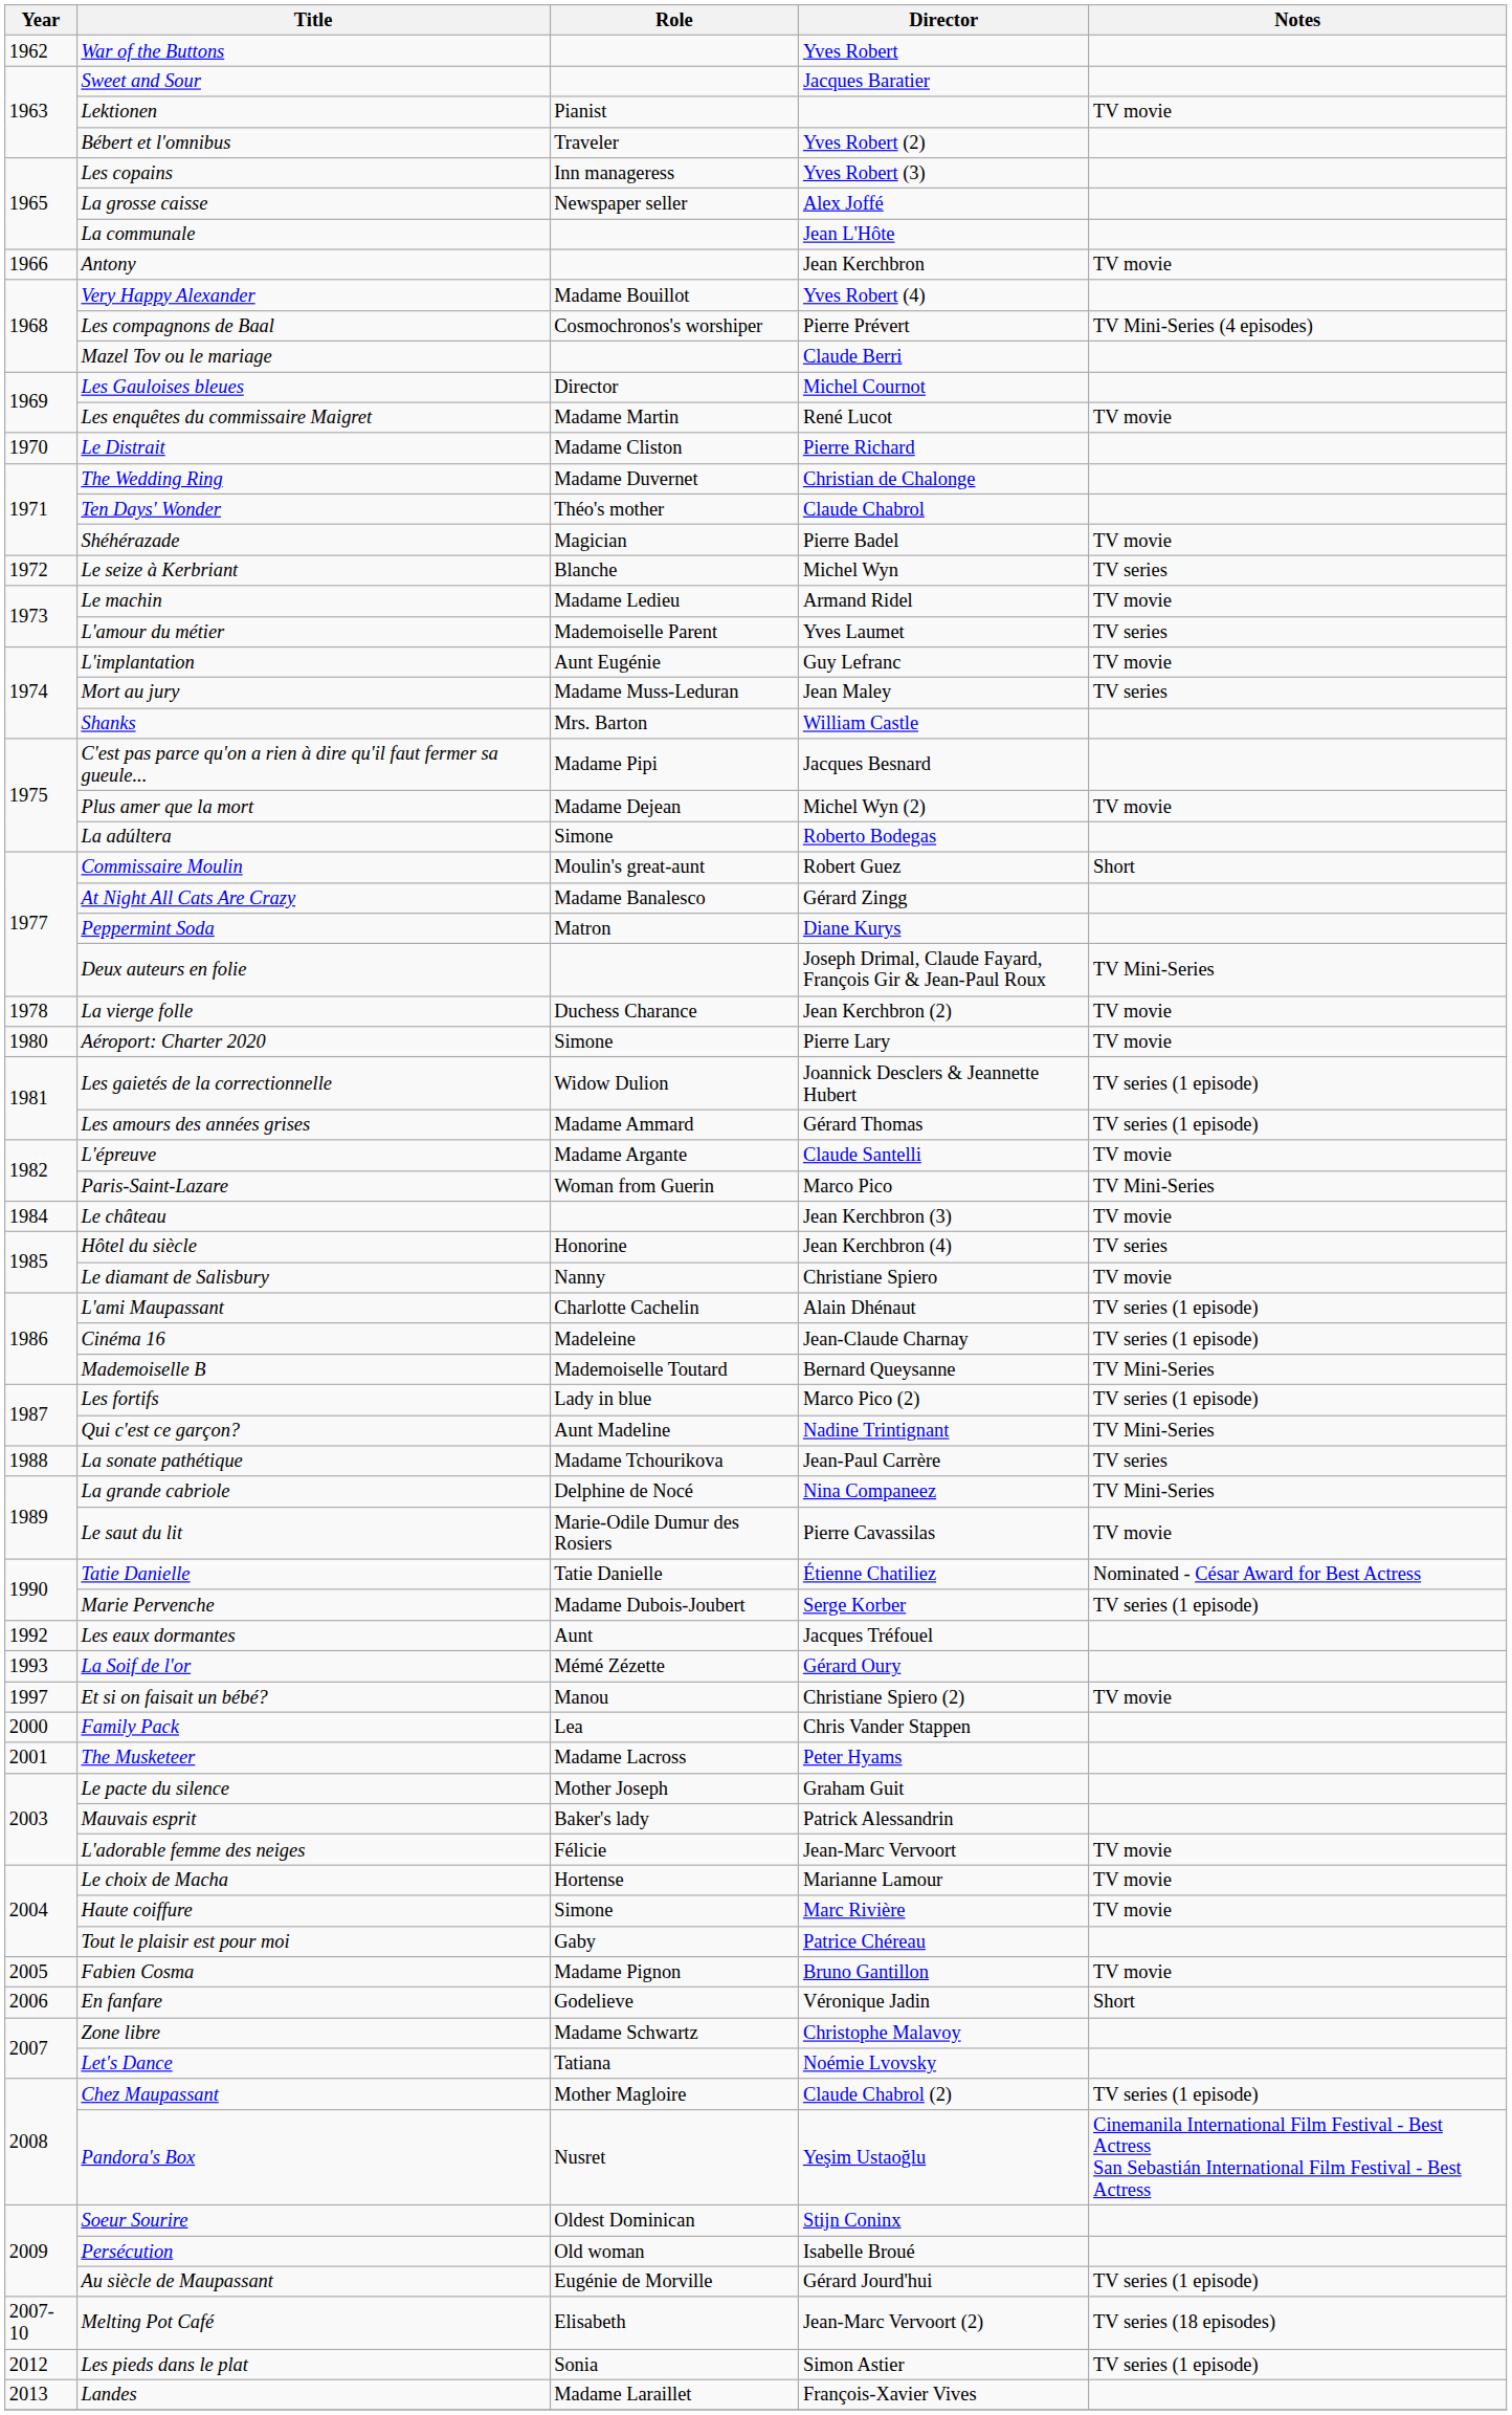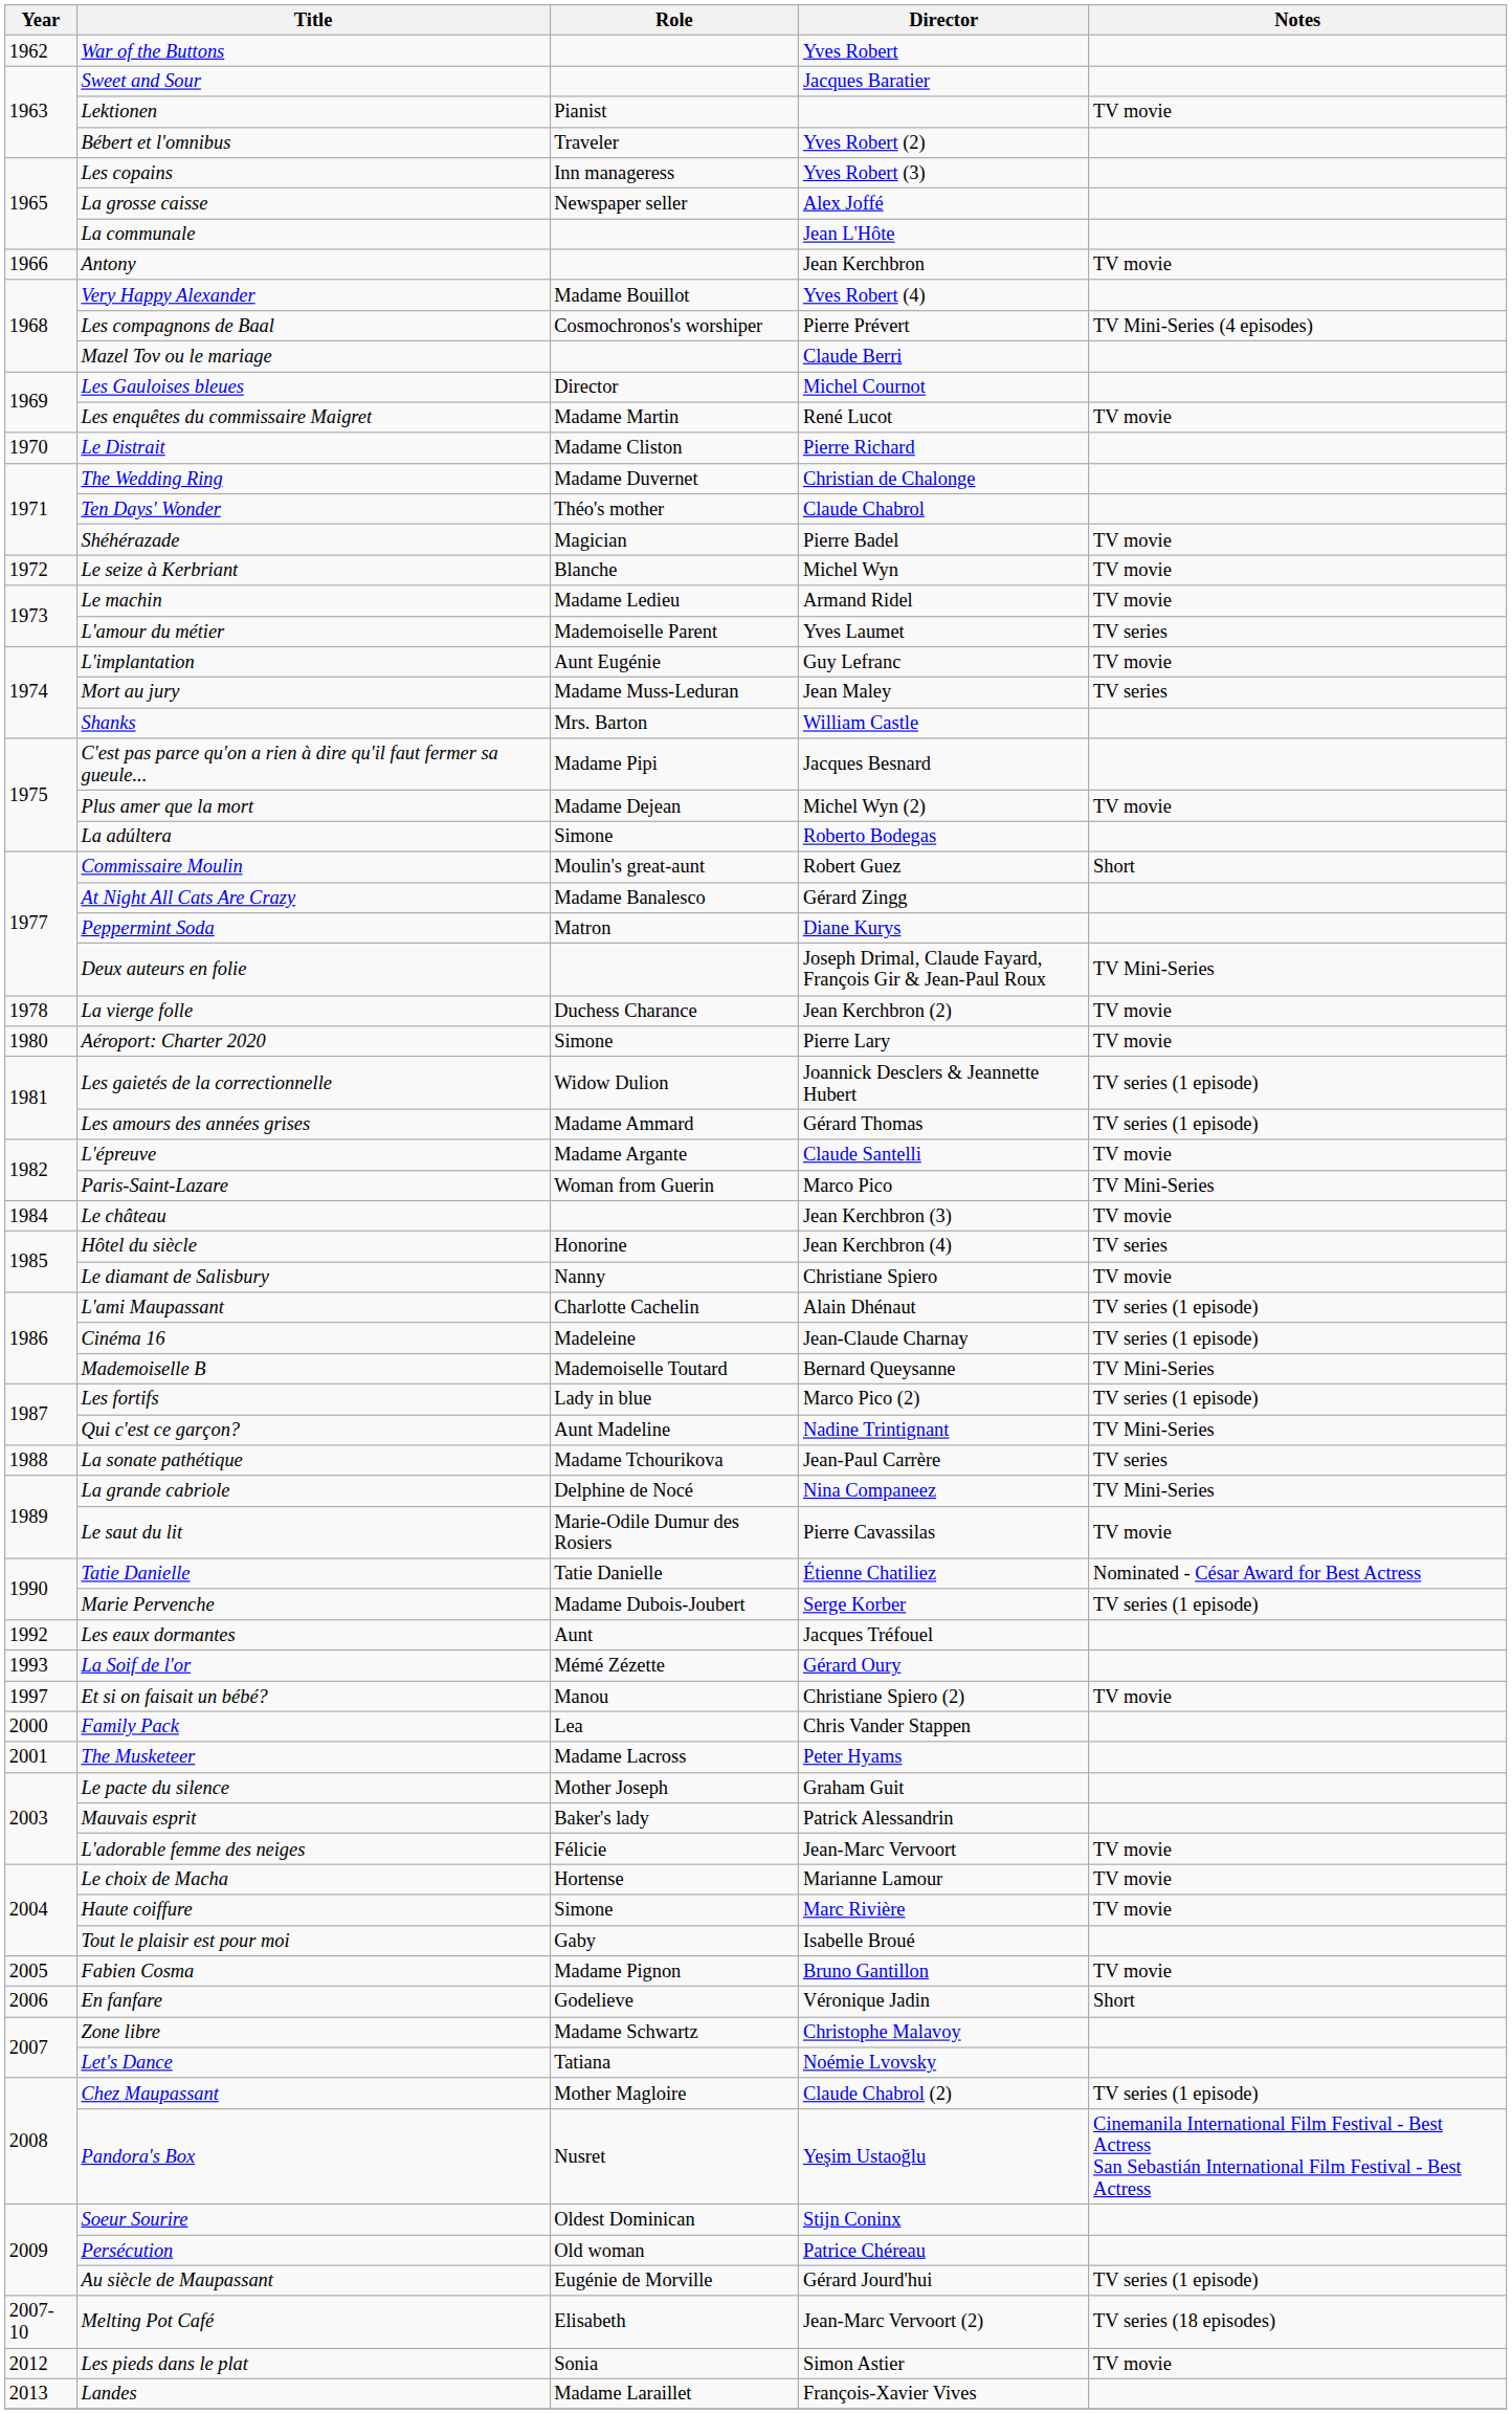Le seize à Kerbriant | Notes: TV series -> TV movie
Tout le plaisir est pour moi | Director: Patrice Chéreau -> Isabelle Broué
Persécution | Director: Isabelle Broué -> Patrice Chéreau
Les pieds dans le plat | Notes: TV series (1 episode) -> TV movie
